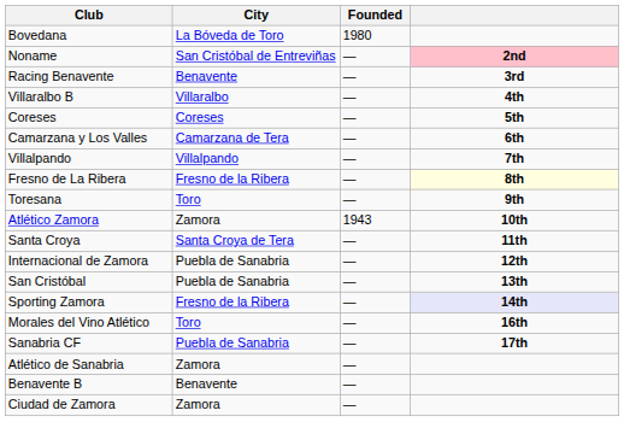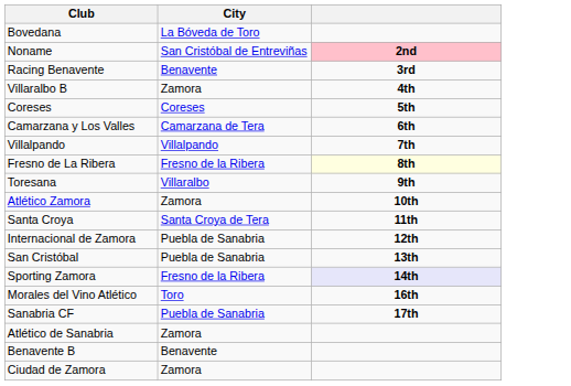- column: Founded | 1980 | — | — | — | — | — | — | — | — | 1943 | — | — | — | — | — | — | — | — | —
Villaralbo B | City: Villaralbo -> Zamora
Toresana | City: Toro -> Villaralbo
